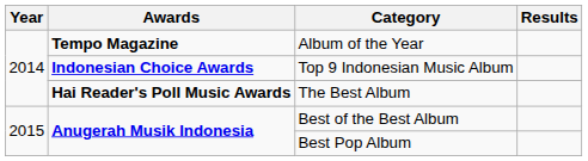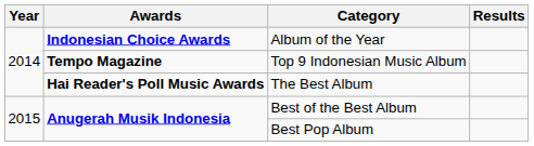Album of the Year | Awards: Tempo Magazine -> Indonesian Choice Awards
Top 9 Indonesian Music Album | Awards: Indonesian Choice Awards -> Tempo Magazine
